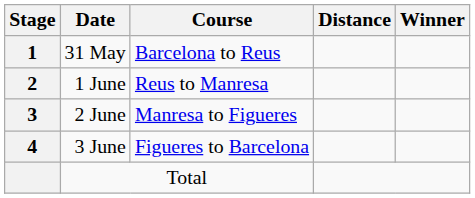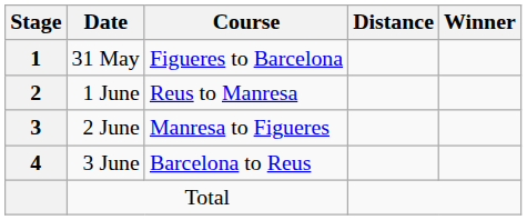31 May | Course: Barcelona to Reus -> Figueres to Barcelona
3 June | Course: Figueres to Barcelona -> Barcelona to Reus
